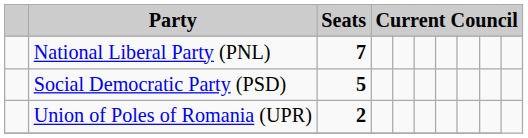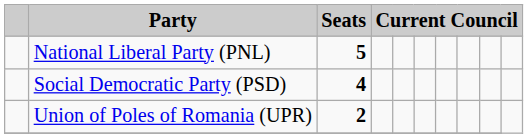National Liberal Party (PNL) | Seats: 7 -> 5
Social Democratic Party (PSD) | Seats: 5 -> 4
